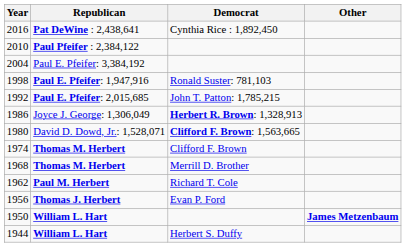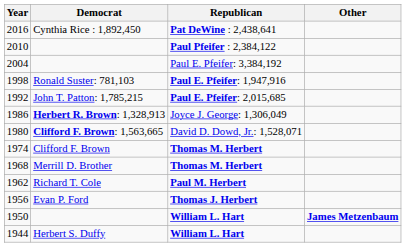columns swapped: Democrat <-> Republican
